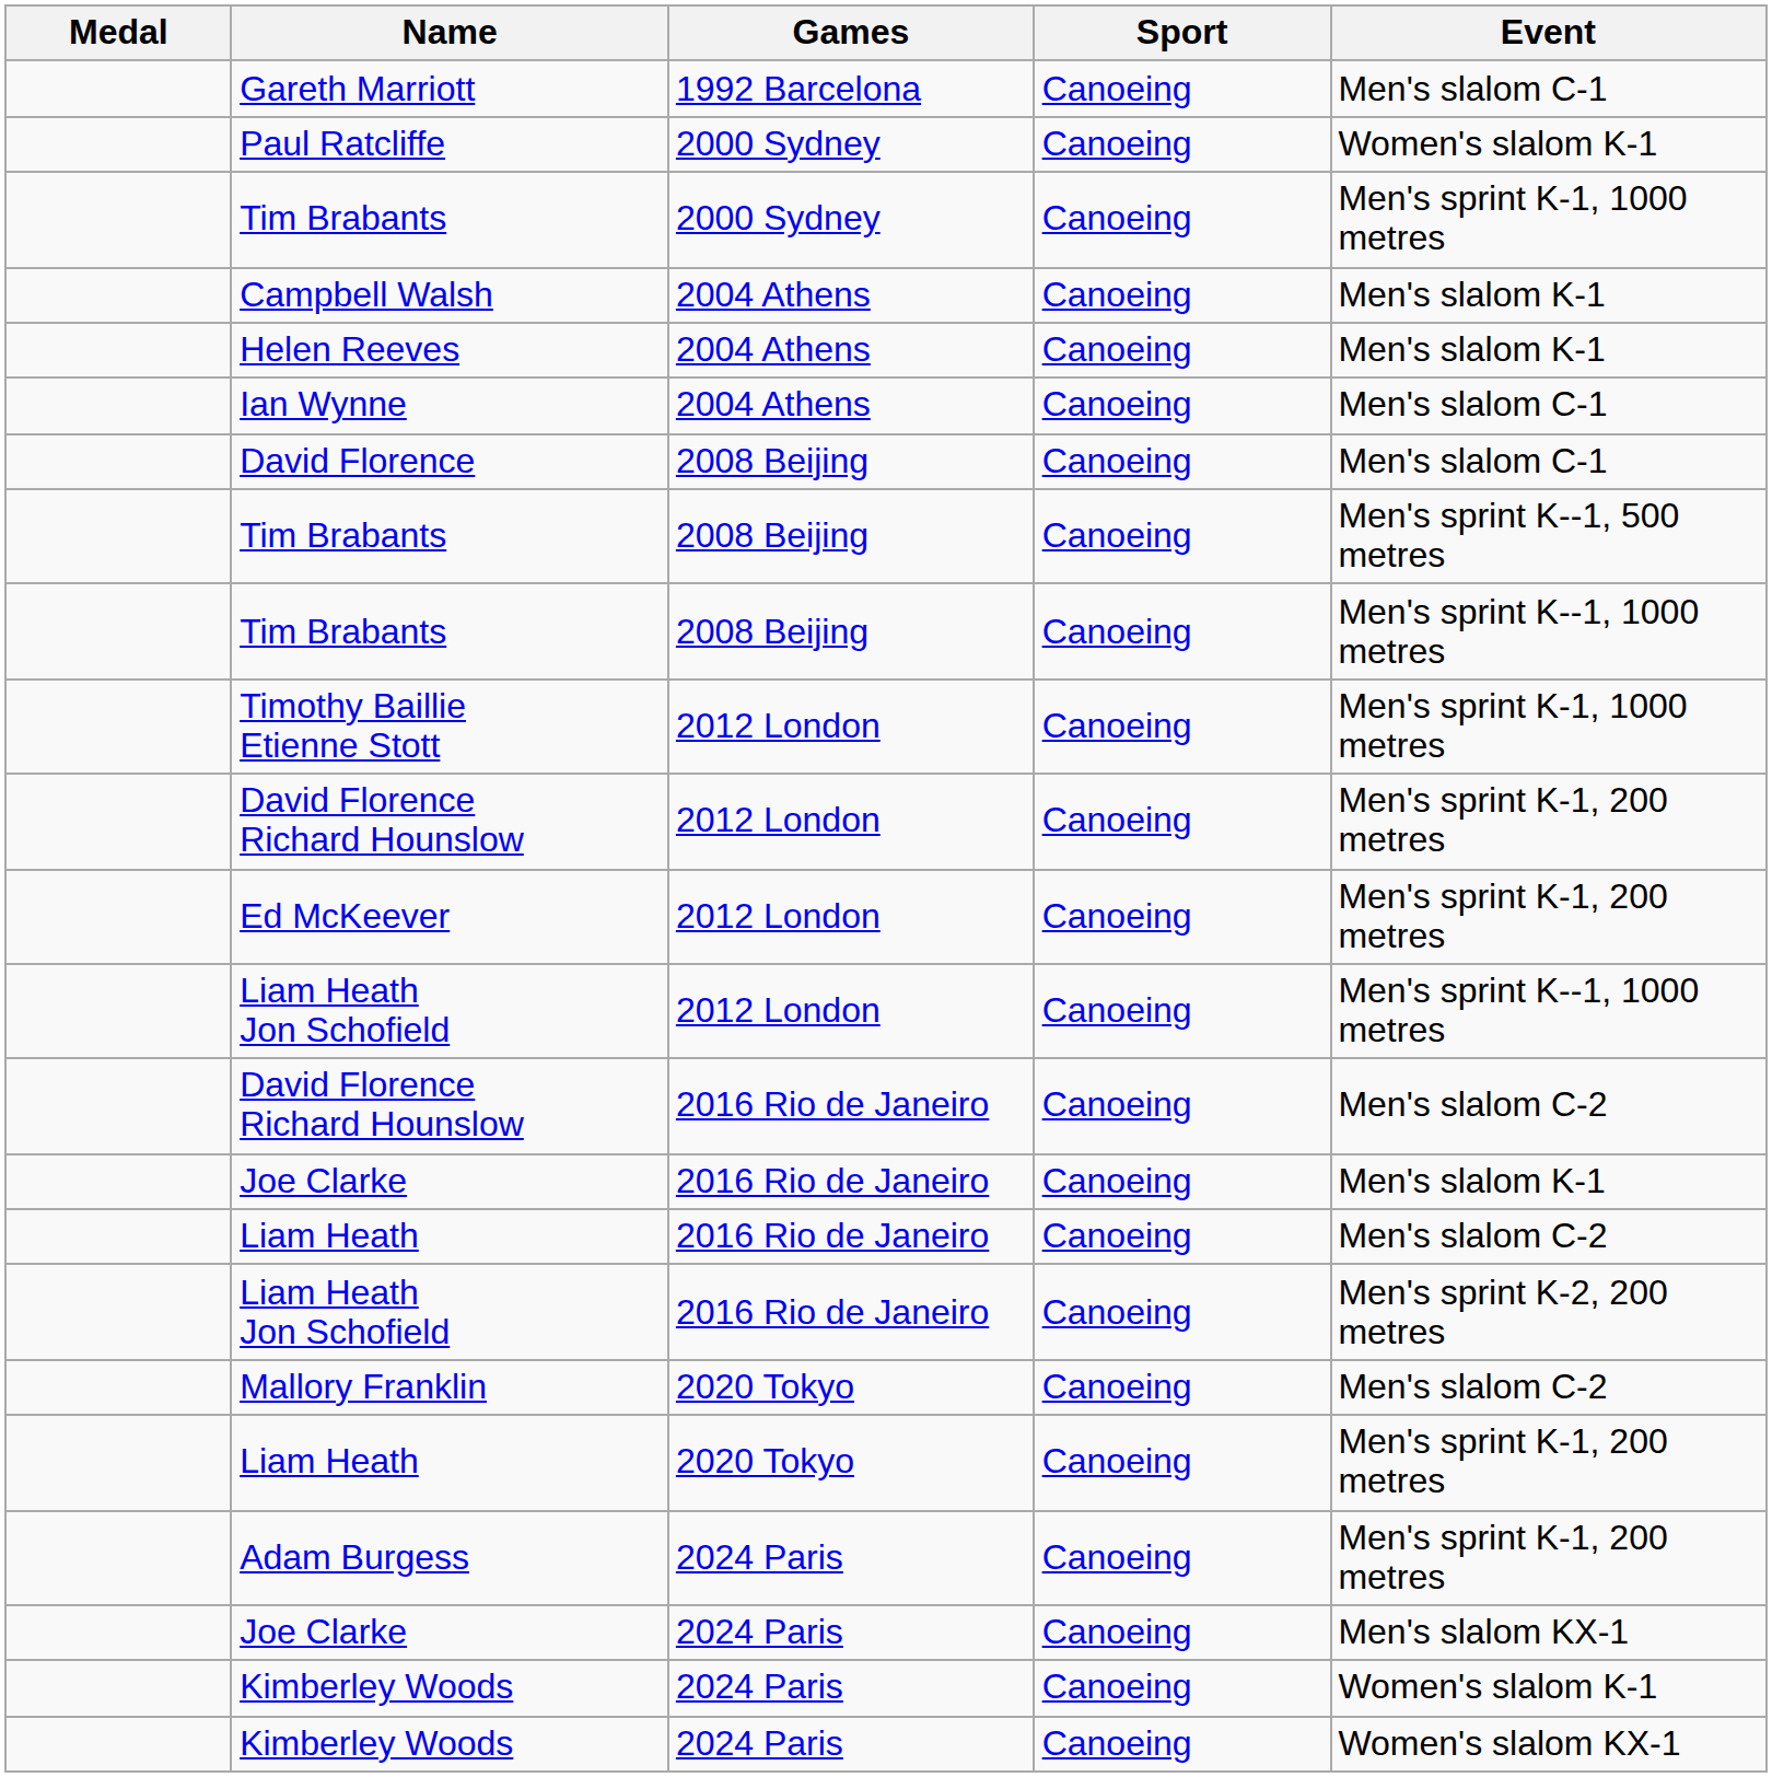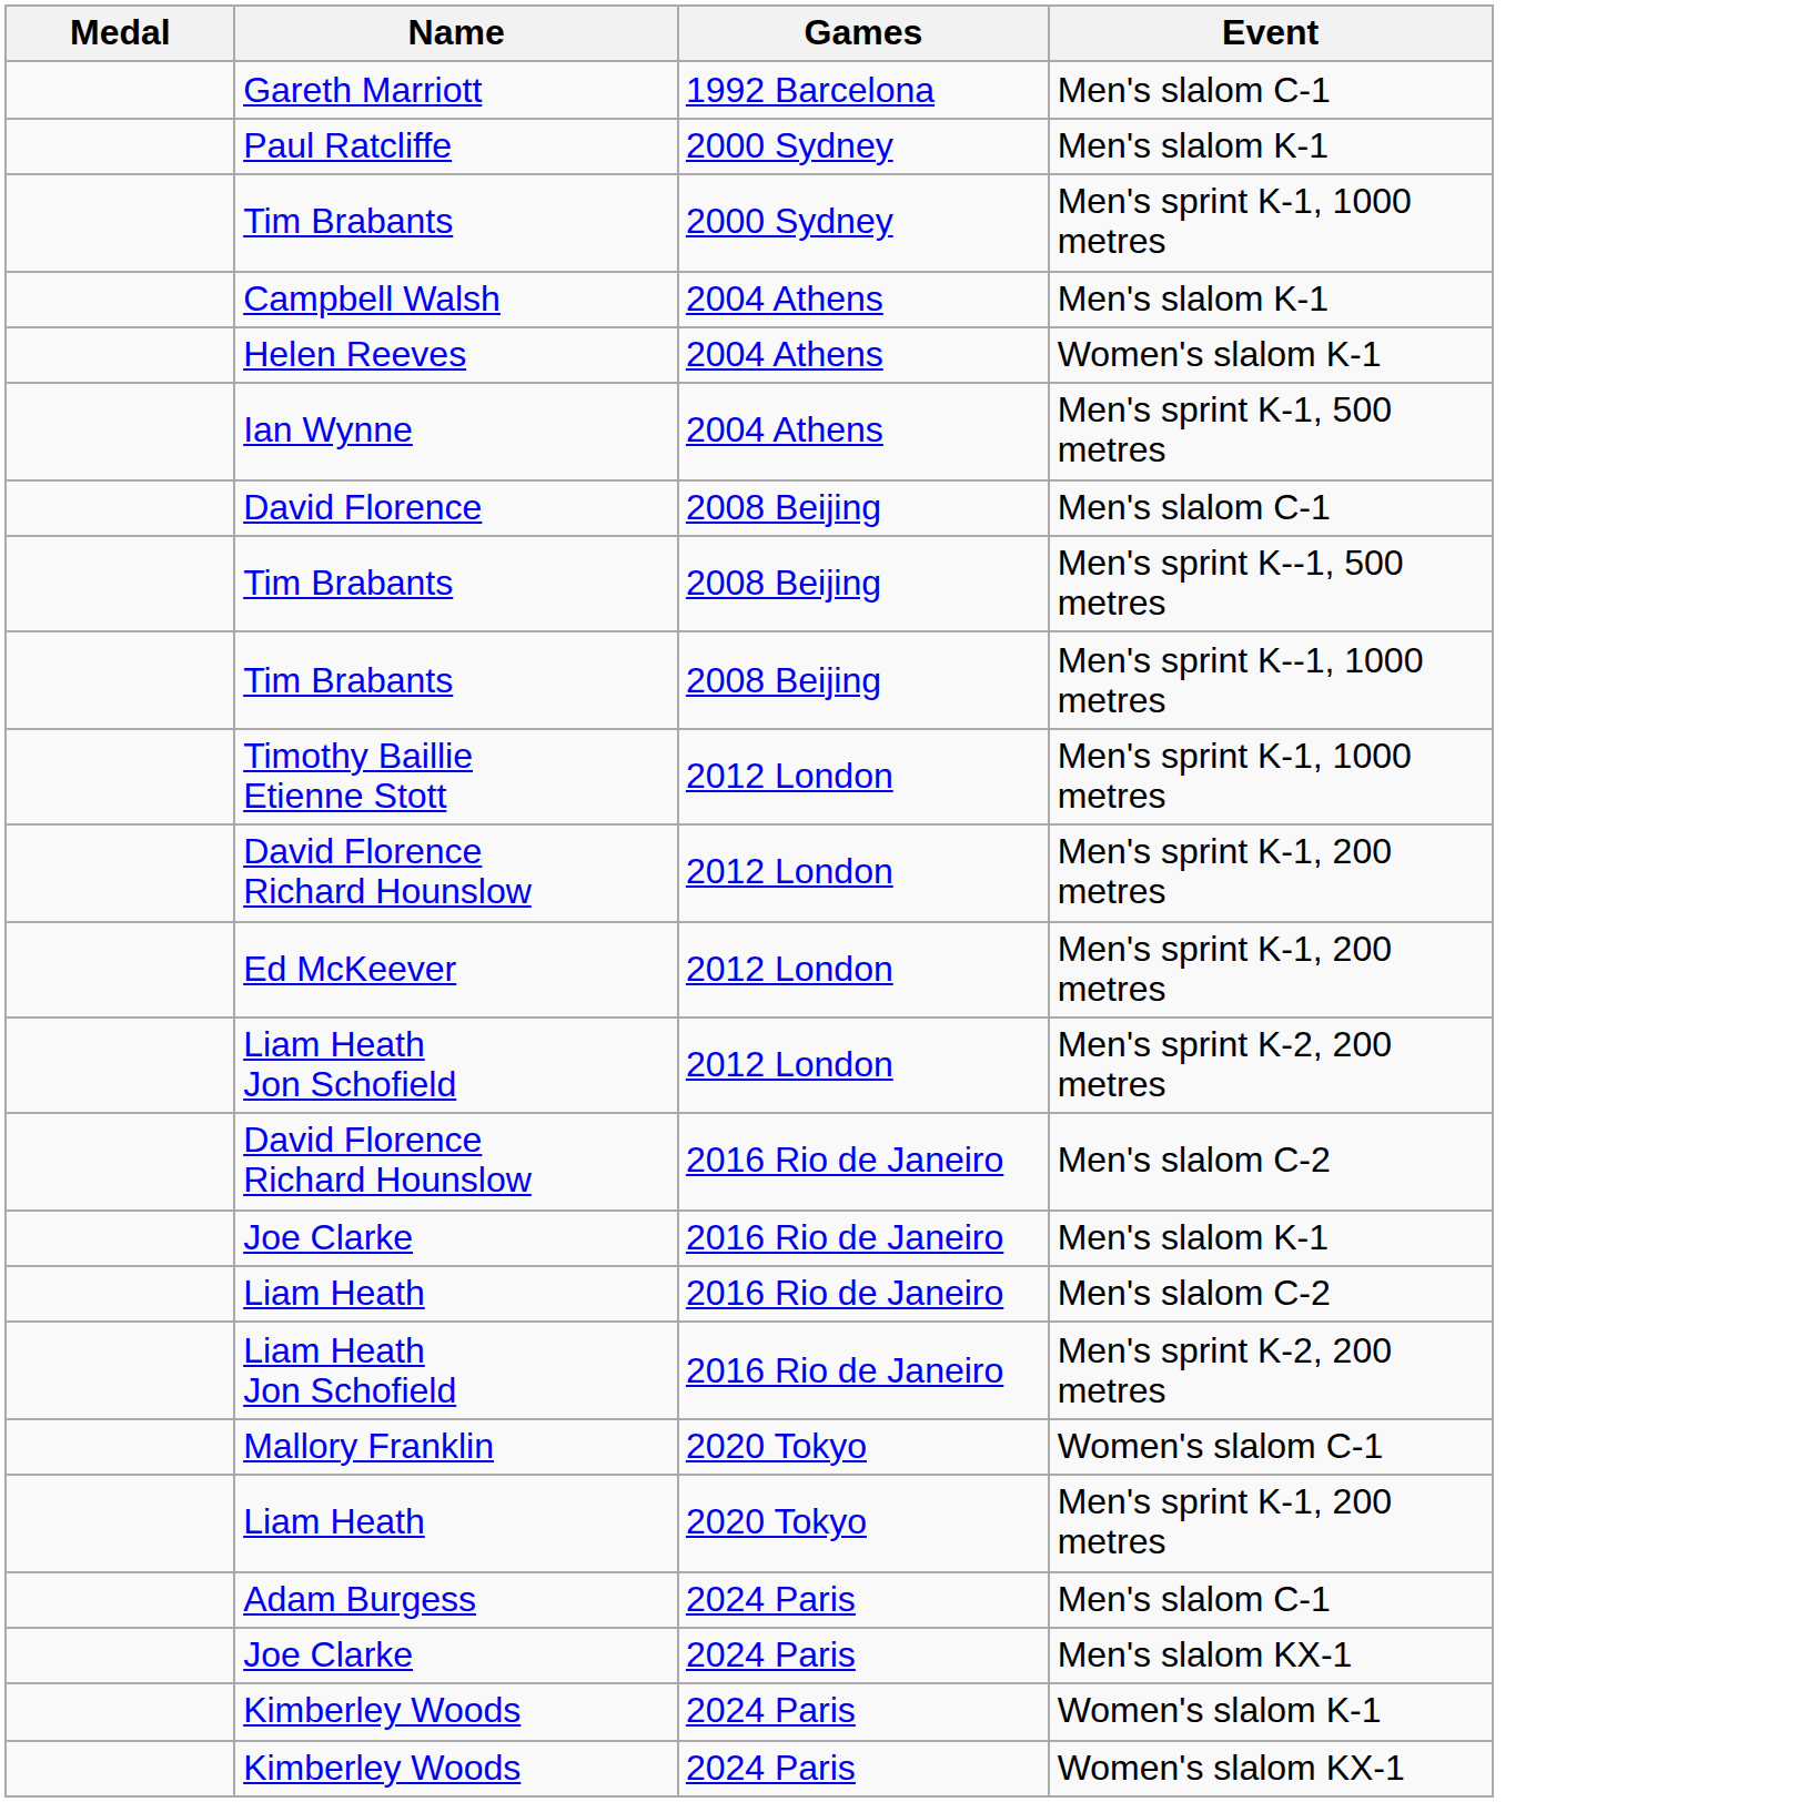- column: Sport | Canoeing | Canoeing | Canoeing | Canoeing | Canoeing | Canoeing | Canoeing | Canoeing | Canoeing | Canoeing | Canoeing | Canoeing | Canoeing | Canoeing | Canoeing | Canoeing | Canoeing | Canoeing | Canoeing | Canoeing | Canoeing | Canoeing | Canoeing
Paul Ratcliffe | Event: Women's slalom K-1 -> Men's slalom K-1
Helen Reeves | Event: Men's slalom K-1 -> Women's slalom K-1
Ian Wynne | Event: Men's slalom C-1 -> Men's sprint K-1, 500 metres
Liam Heath Jon Schofield / 2012 London | Event: Men's sprint K--1, 1000 metres -> Men's sprint K-2, 200 metres
Mallory Franklin | Event: Men's slalom C-2 -> Women's slalom C-1
Adam Burgess | Event: Men's sprint K-1, 200 metres -> Men's slalom C-1
